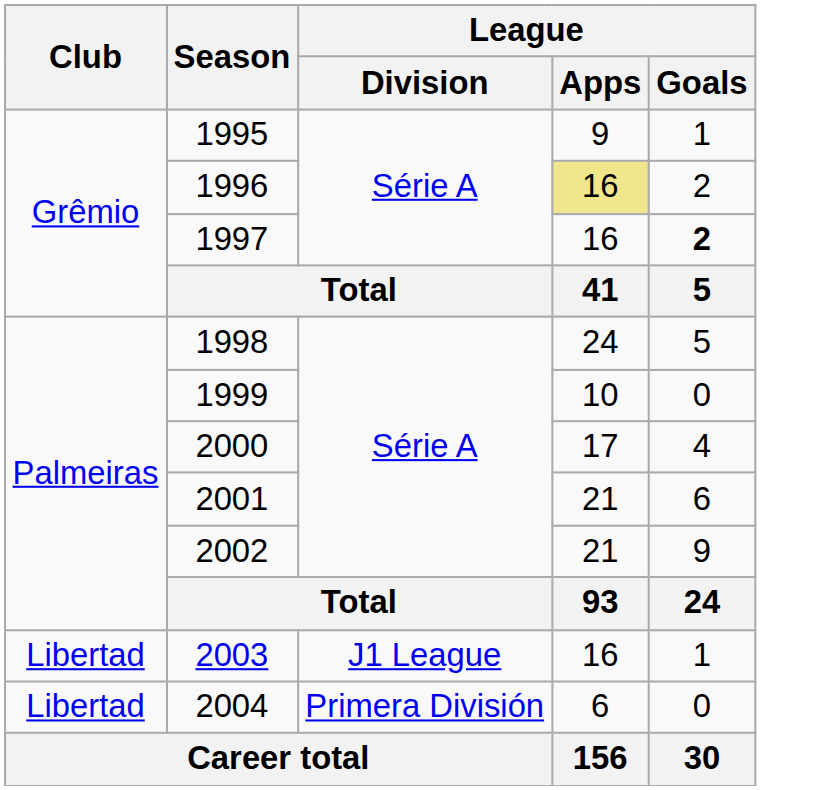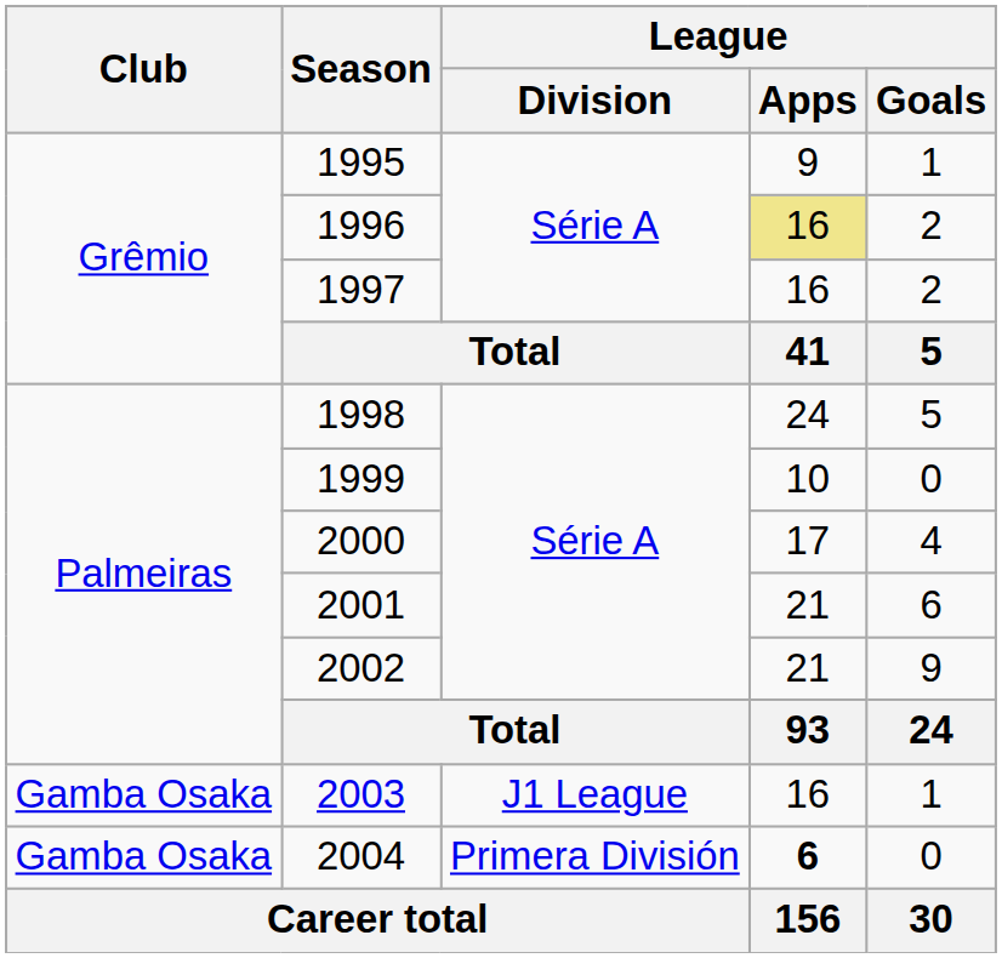1997 | League / Goals: bold -> normal
2003 | Club: Libertad -> Gamba Osaka
2004 | Club: Libertad -> Gamba Osaka
2004 | League / Apps: normal -> bold
